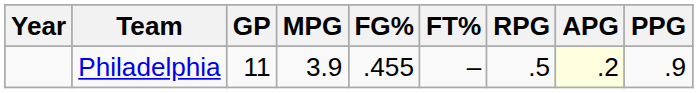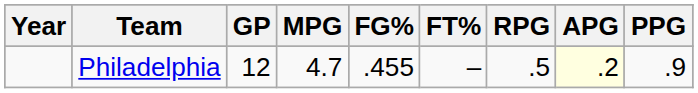Philadelphia | GP: 11 -> 12
Philadelphia | MPG: 3.9 -> 4.7
